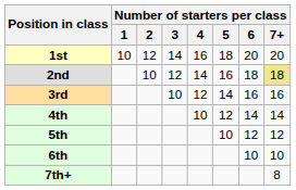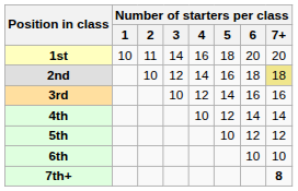1st | Number of starters per class / 2: 12 -> 11
7th+ | Number of starters per class / 7+: normal -> bold
